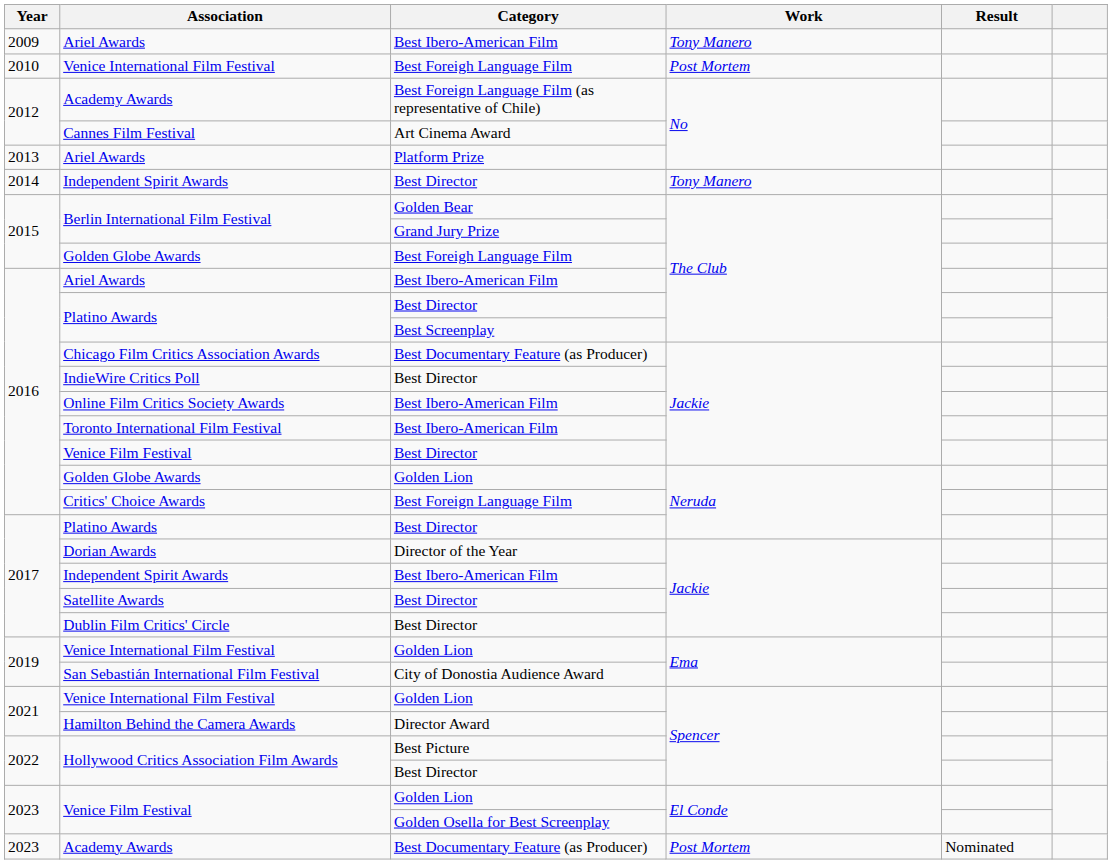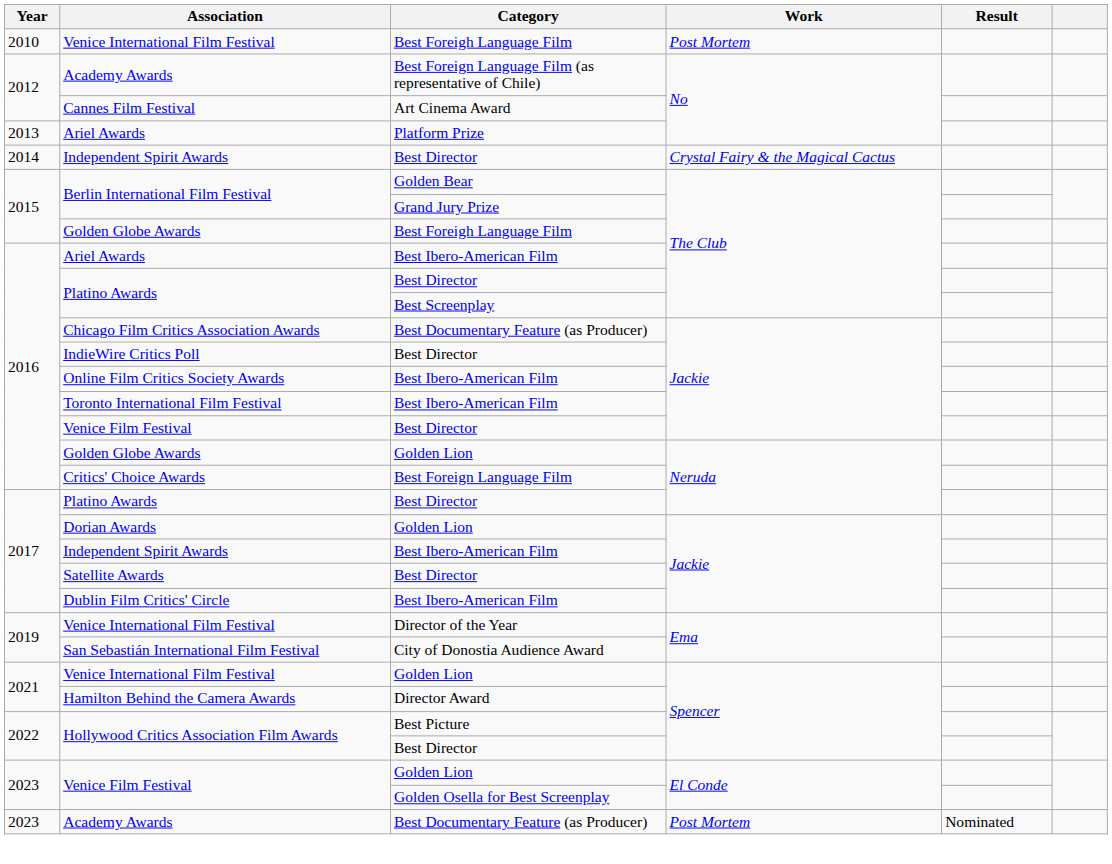- row: 2009 | Ariel Awards | Best Ibero-American Film | Tony Manero
2014 / Independent Spirit Awards | Work: Tony Manero -> Crystal Fairy & the Magical Cactus
Dorian Awards | Category: Director of the Year -> Golden Lion
Dublin Film Critics' Circle | Category: Best Director -> Best Ibero-American Film
2019 / Venice International Film Festival | Category: Golden Lion -> Director of the Year
